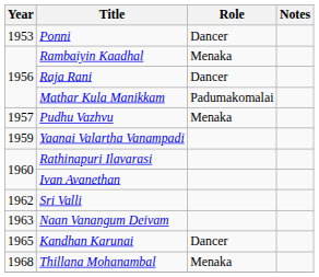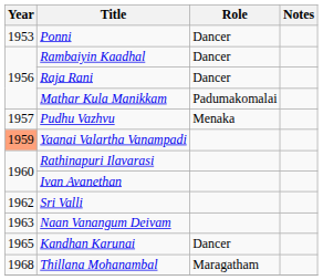Rambaiyin Kaadhal | Role: Menaka -> Dancer
Yaanai Valartha Vanampadi | Year: no background -> lightsalmon background
Thillana Mohanambal | Role: Menaka -> Maragatham
